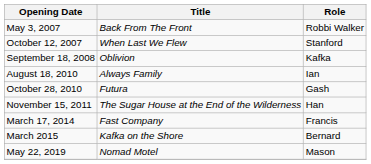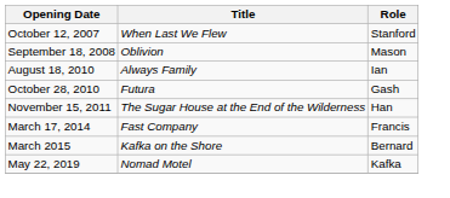- row: May 3, 2007 | Back From The Front | Robbi Walker
September 18, 2008 | Role: Kafka -> Mason
May 22, 2019 | Role: Mason -> Kafka
